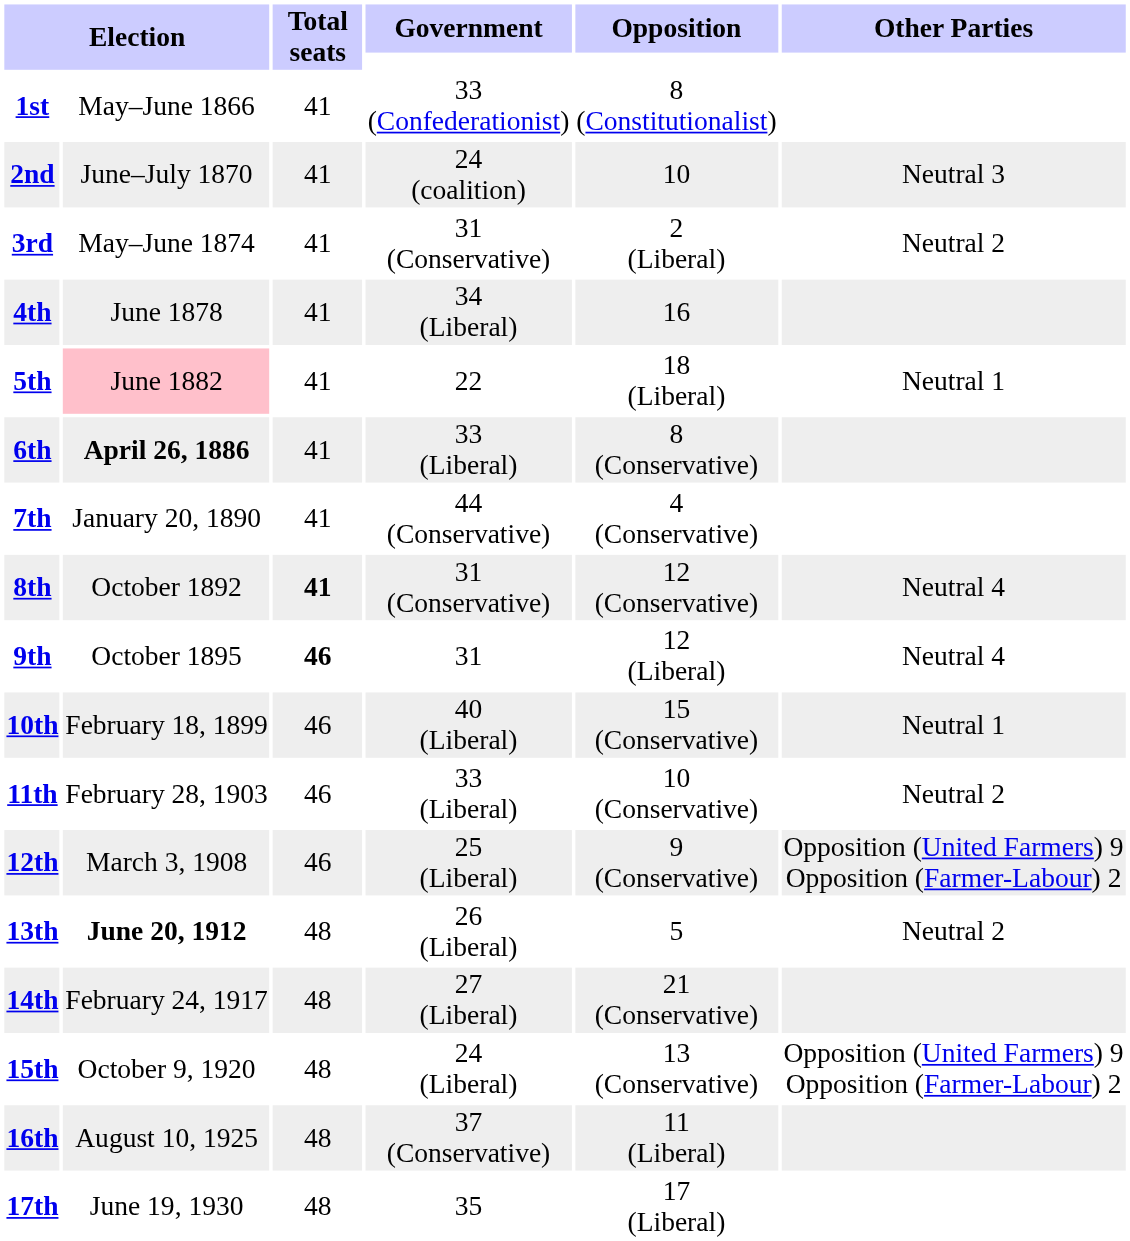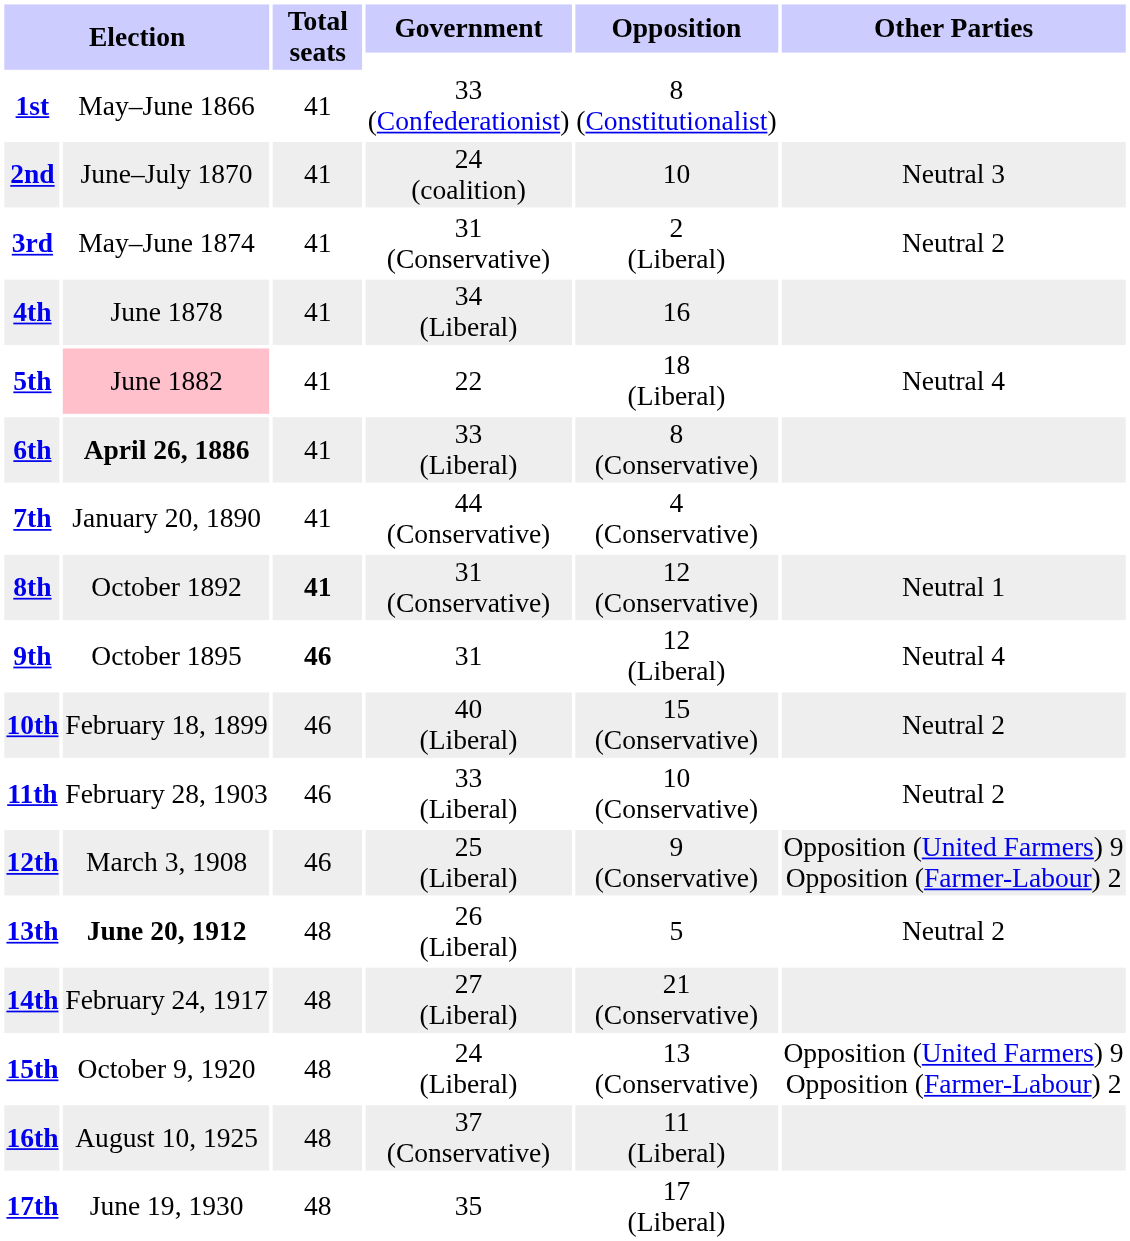5th | Other Parties: Neutral 1 -> Neutral 4
8th | Other Parties: Neutral 4 -> Neutral 1
10th | Other Parties: Neutral 1 -> Neutral 2
